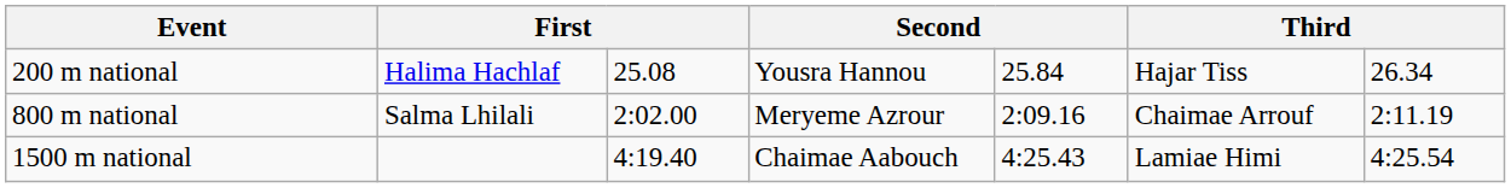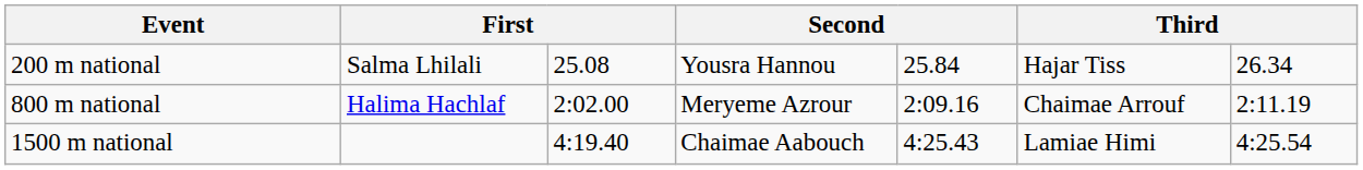200 m national | column 2: Halima Hachlaf -> Salma Lhilali
800 m national | column 2: Salma Lhilali -> Halima Hachlaf
